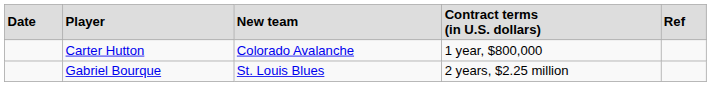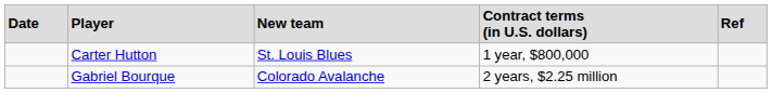Carter Hutton | column 3: Colorado Avalanche -> St. Louis Blues
Gabriel Bourque | column 3: St. Louis Blues -> Colorado Avalanche
